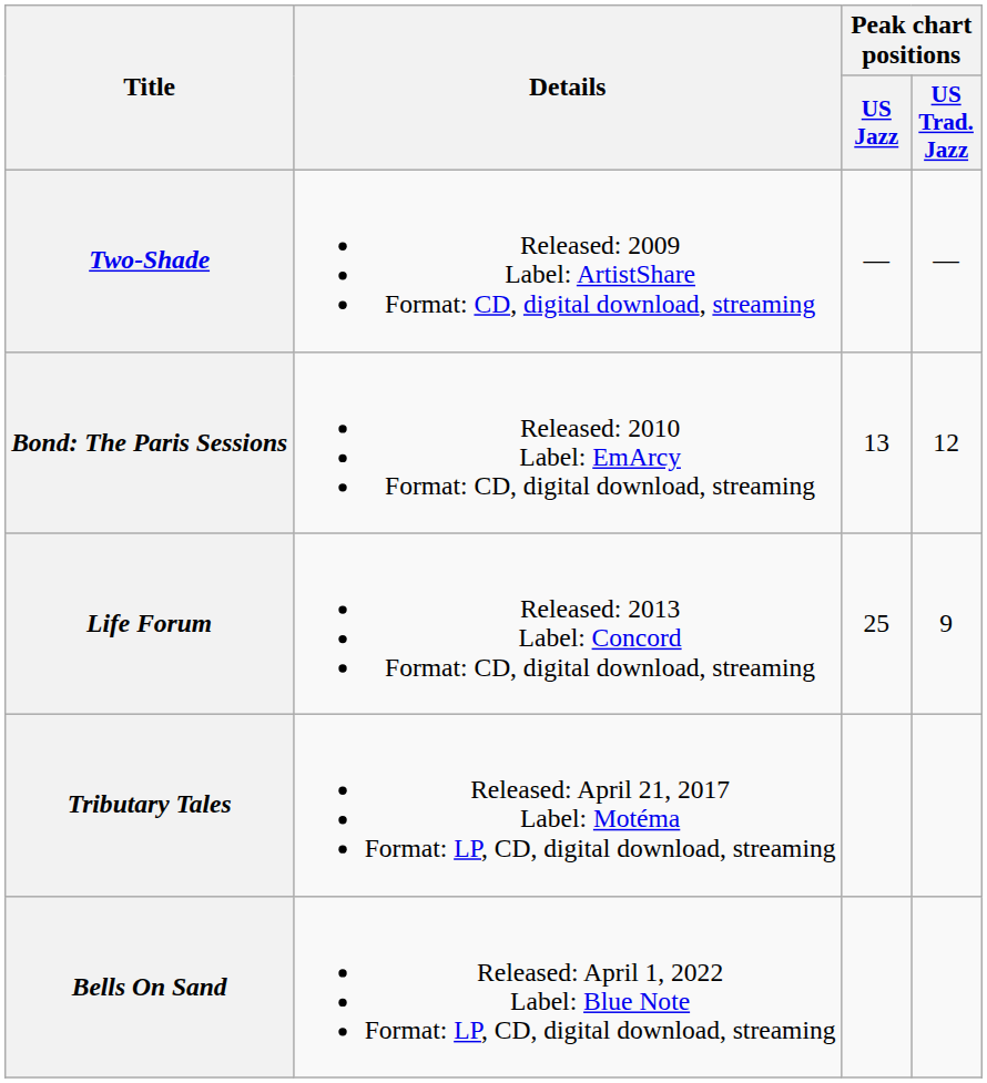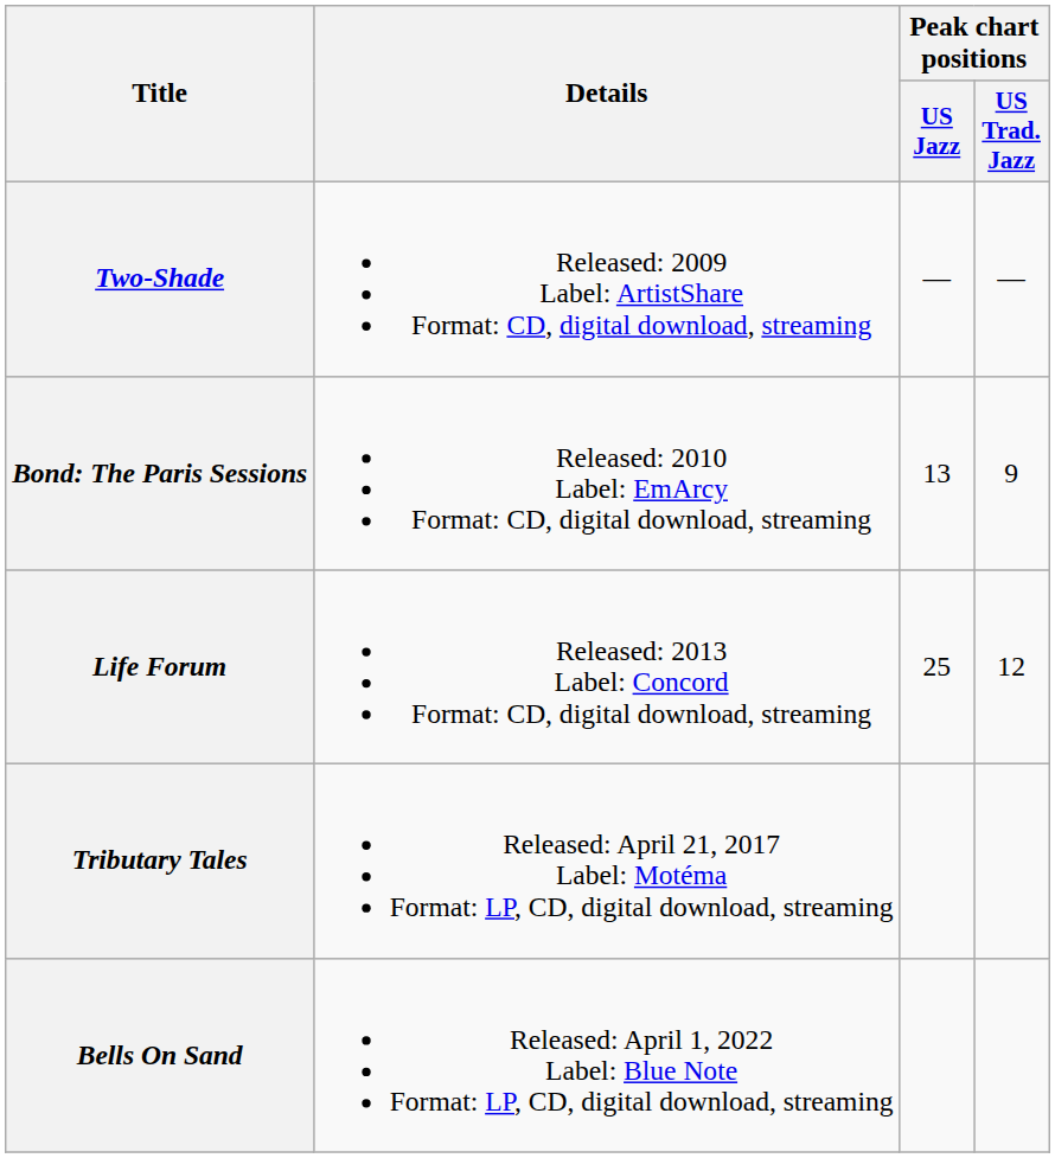Bond: The Paris Sessions | Peak chart positions / US Trad. Jazz: 12 -> 9
Life Forum | Peak chart positions / US Trad. Jazz: 9 -> 12
